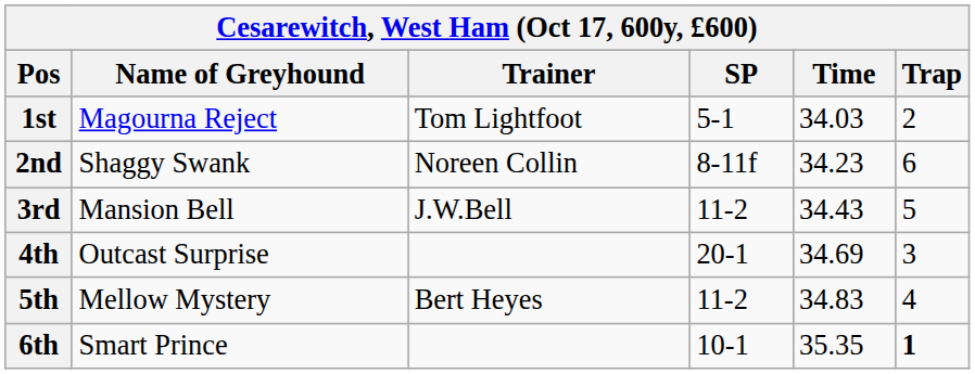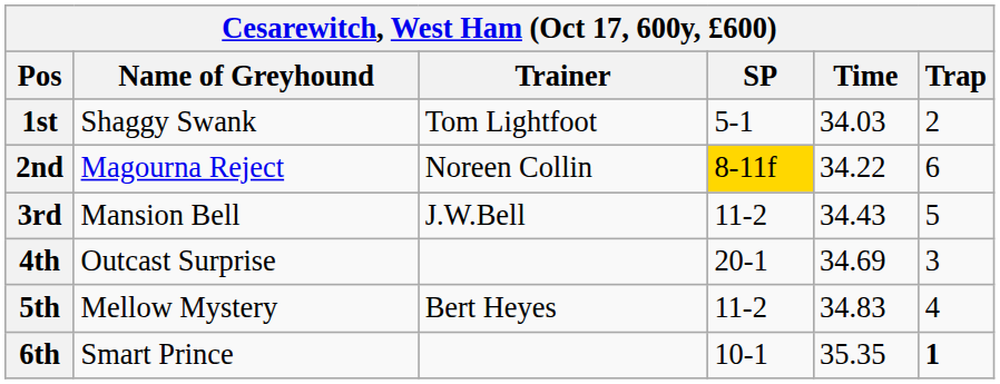1st | Name of Greyhound: Magourna Reject -> Shaggy Swank
2nd | Name of Greyhound: Shaggy Swank -> Magourna Reject
2nd | SP: no background -> gold background
2nd | Time: 34.23 -> 34.22
